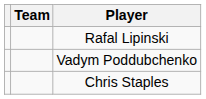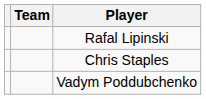rows swapped: Chris Staples <-> Vadym Poddubchenko
